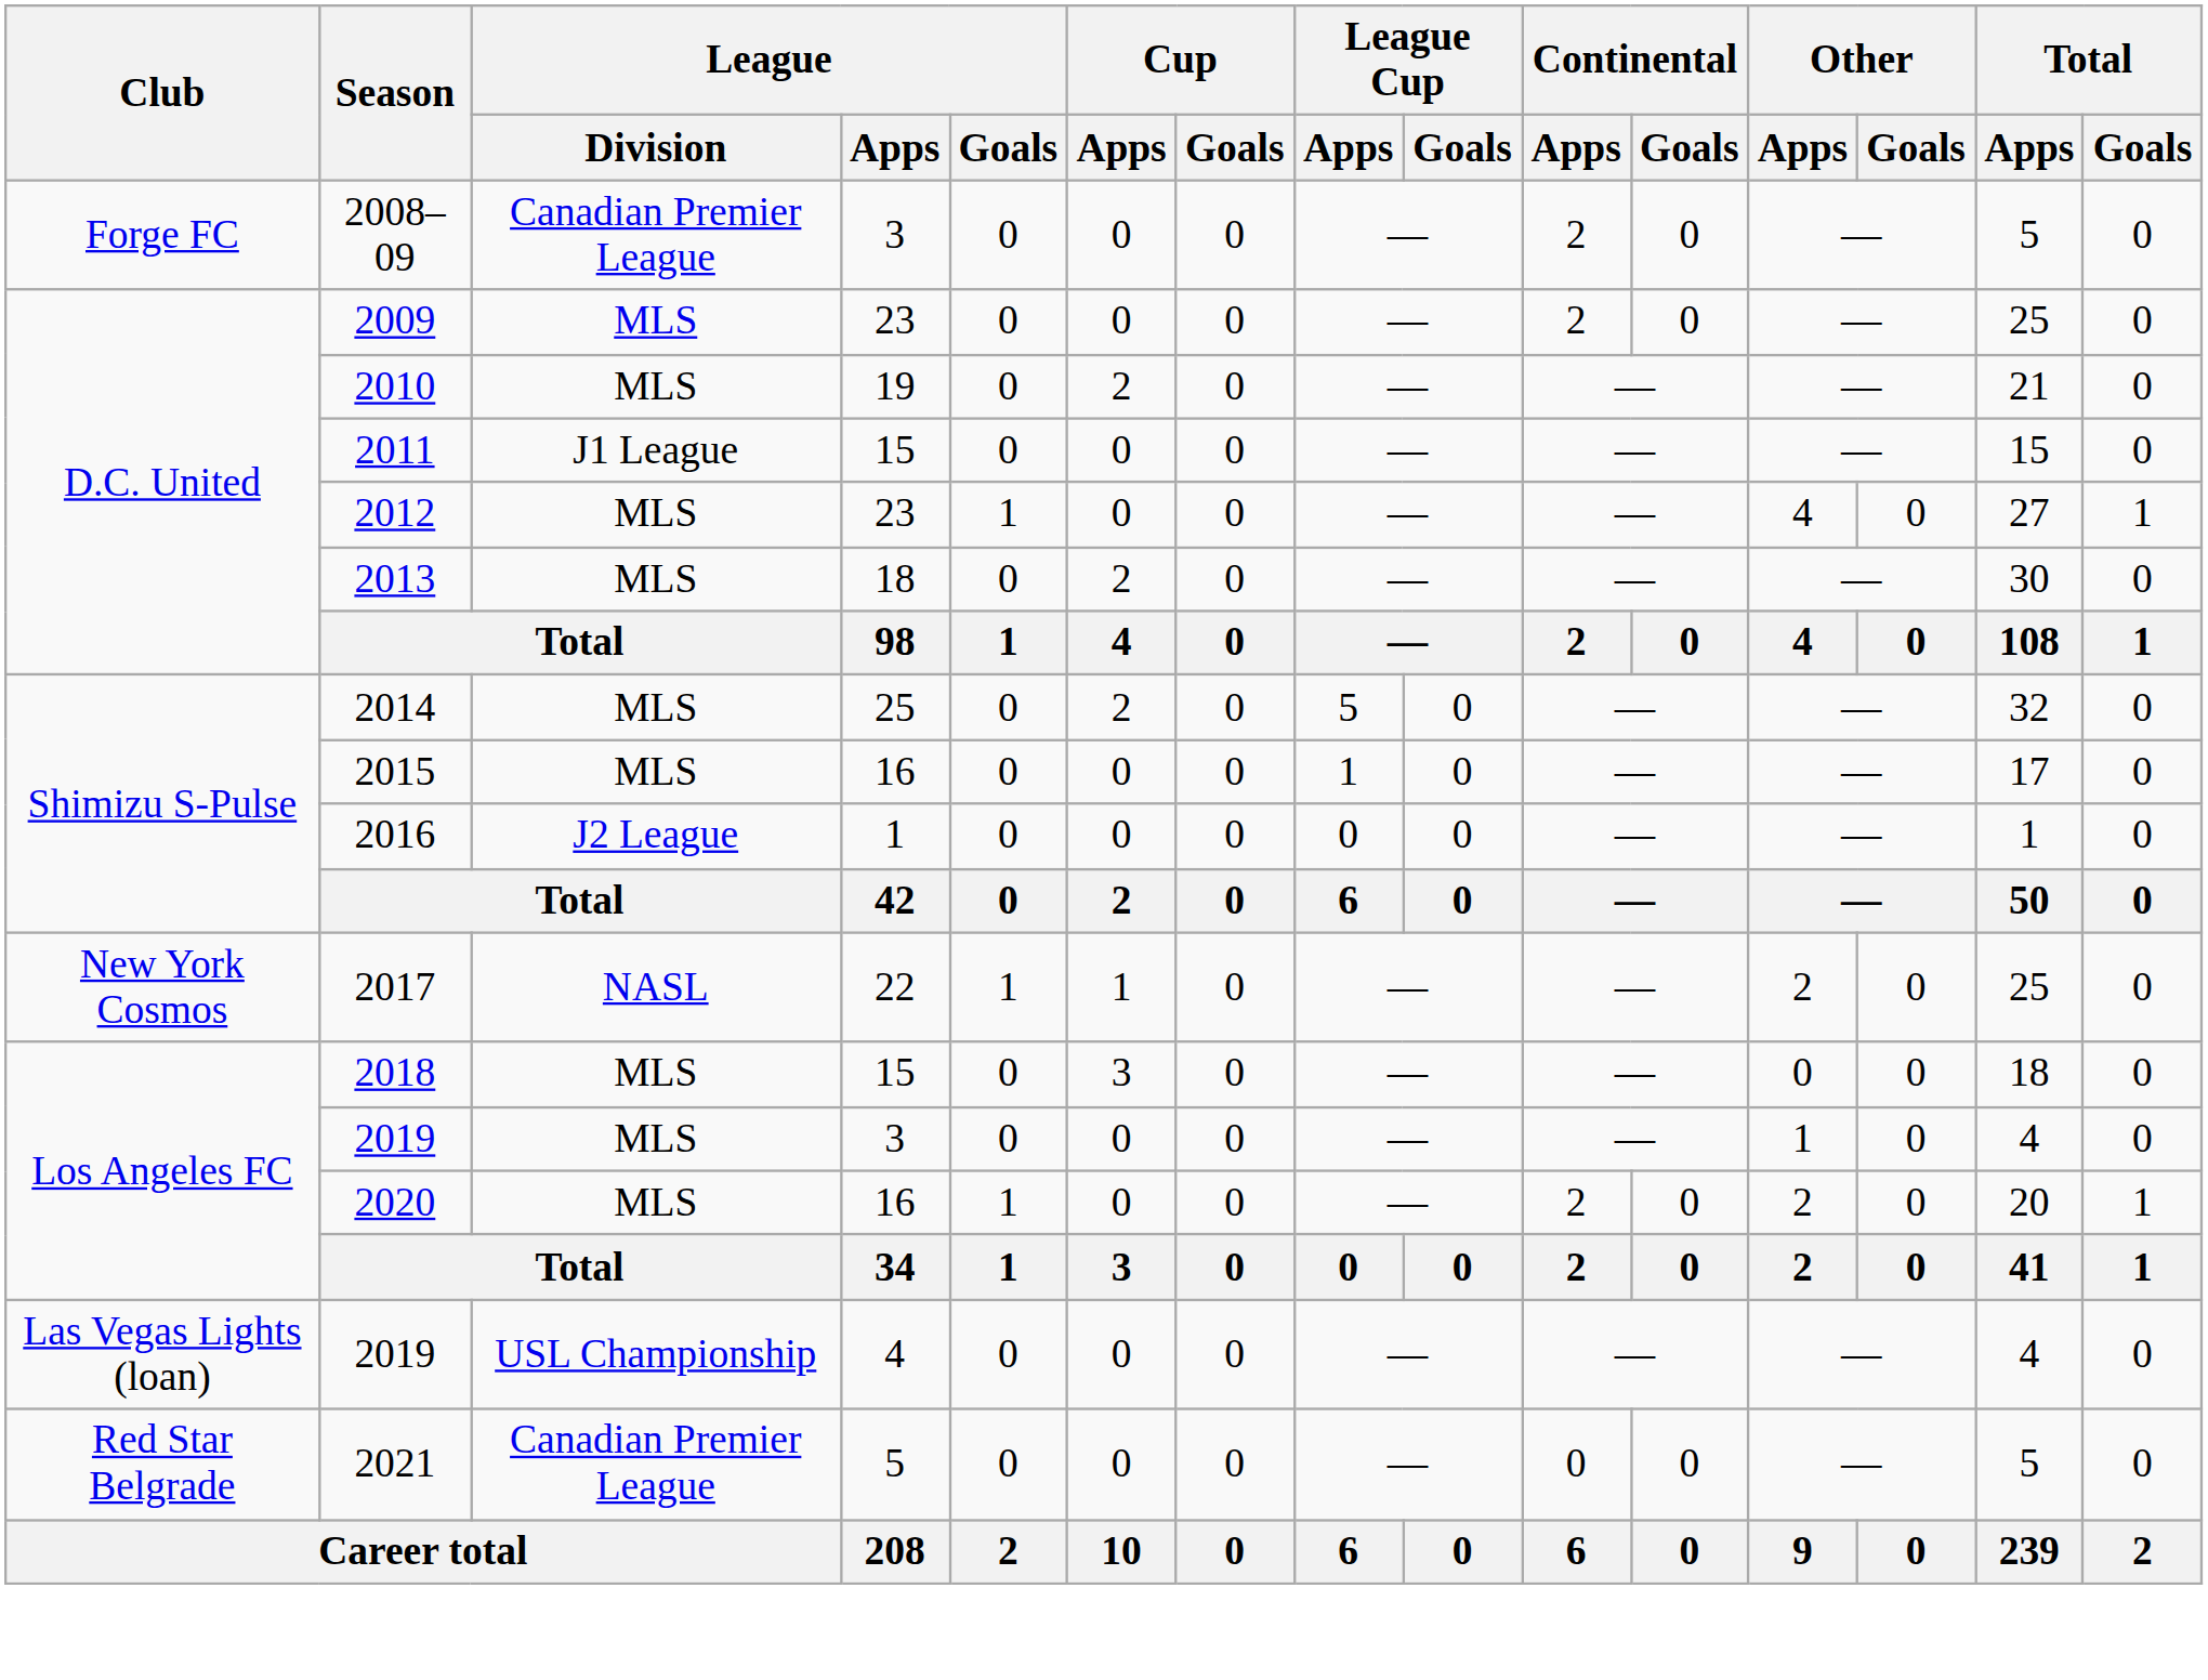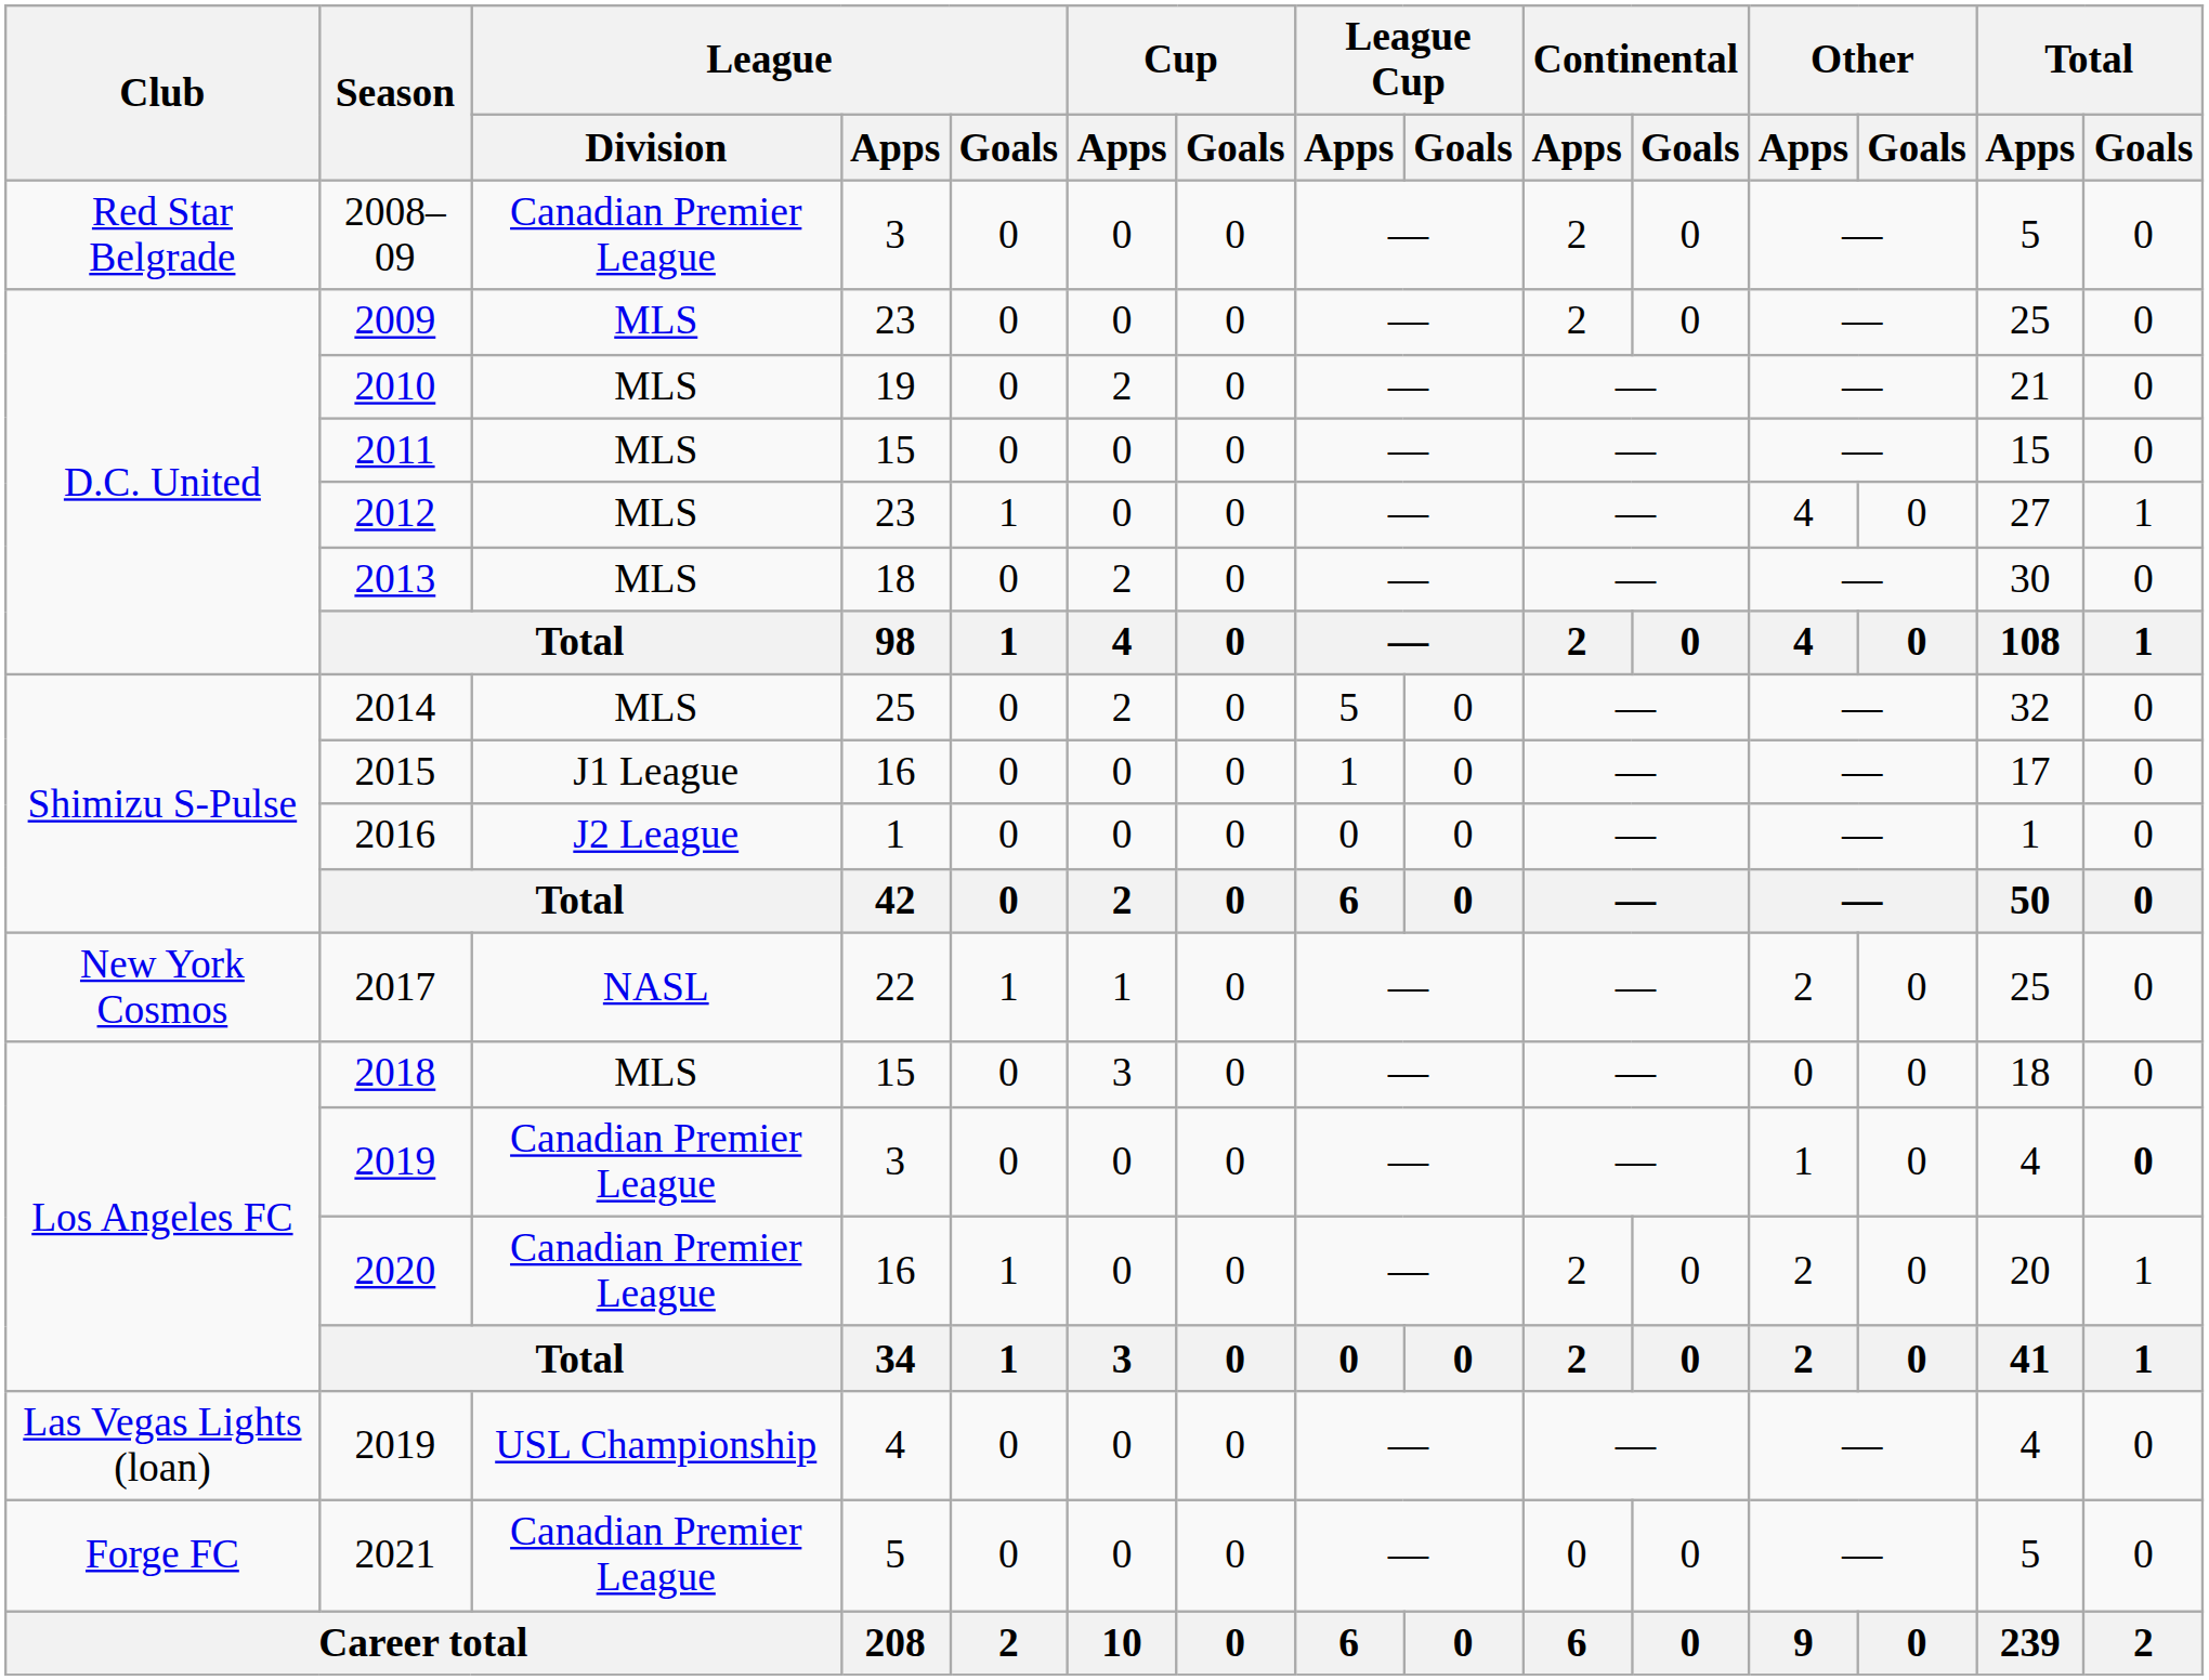2008–09 | Club: Forge FC -> Red Star Belgrade
2011 | League / Division: J1 League -> MLS
2015 | League / Division: MLS -> J1 League
2019 / 3 | League / Division: MLS -> Canadian Premier League
2019 / 3 | Total / Goals: normal -> bold
2020 | League / Division: MLS -> Canadian Premier League
2021 | Club: Red Star Belgrade -> Forge FC
